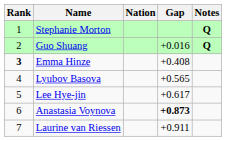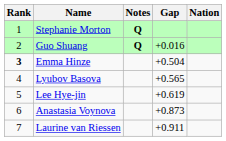columns swapped: Nation <-> Notes
Emma Hinze | Gap: +0.408 -> +0.504
Lee Hye-jin | Gap: +0.617 -> +0.619
Anastasia Voynova | Gap: bold -> normal
